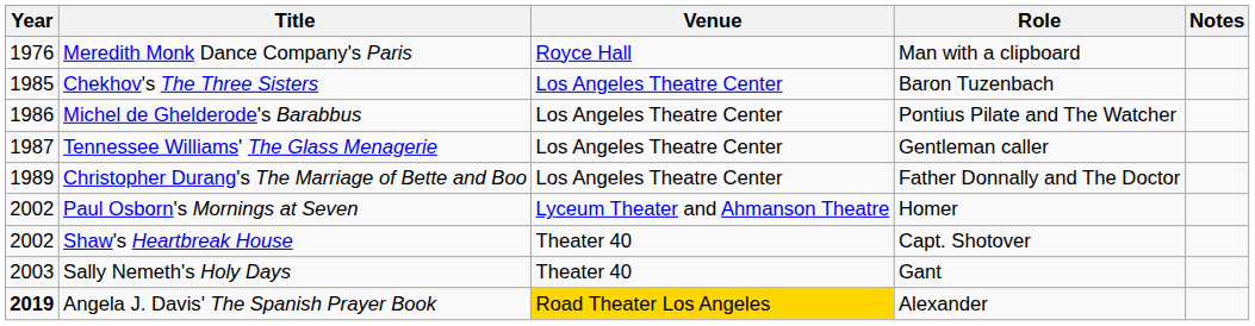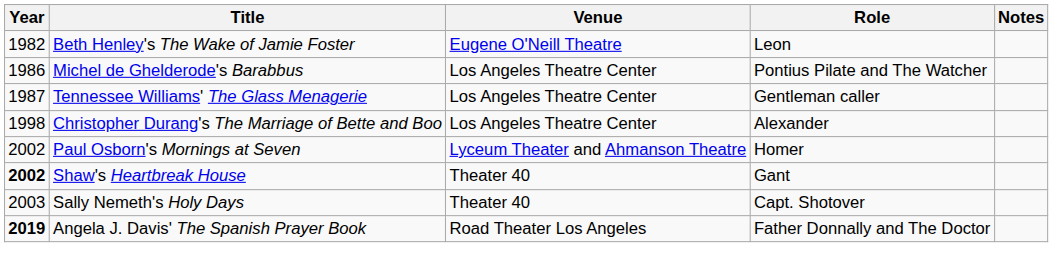- row: 1976 | Meredith Monk Dance Company's Paris | Royce Hall | Man with a clipboard
+ row: 1982 | Beth Henley's The Wake of Jamie Foster | Eugene O'Neill Theatre | Leon
- row: 1985 | Chekhov's The Three Sisters | Los Angeles Theatre Center | Baron Tuzenbach
Christopher Durang's The Marriage of Bette and Boo | Year: 1989 -> 1998
Christopher Durang's The Marriage of Bette and Boo | Role: Father Donnally and The Doctor -> Alexander
Shaw's Heartbreak House | Year: normal -> bold
Shaw's Heartbreak House | Role: Capt. Shotover -> Gant
Sally Nemeth's Holy Days | Role: Gant -> Capt. Shotover
Angela J. Davis' The Spanish Prayer Book | Venue: gold background -> no background
Angela J. Davis' The Spanish Prayer Book | Role: Alexander -> Father Donnally and The Doctor
